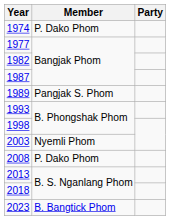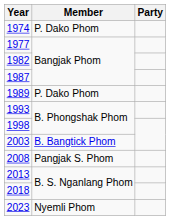1989 | Member: Pangjak S. Phom -> P. Dako Phom
2003 | Member: Nyemli Phom -> B. Bangtick Phom
2008 | Member: P. Dako Phom -> Pangjak S. Phom
2023 | Member: B. Bangtick Phom -> Nyemli Phom
